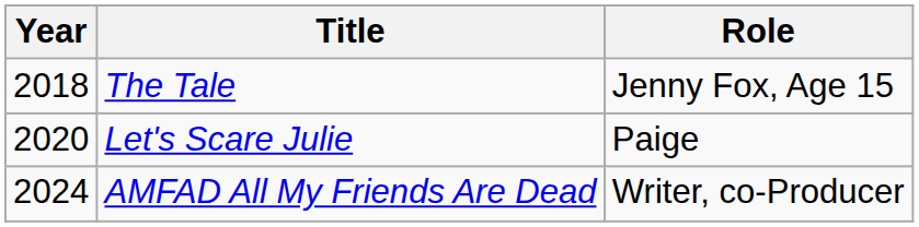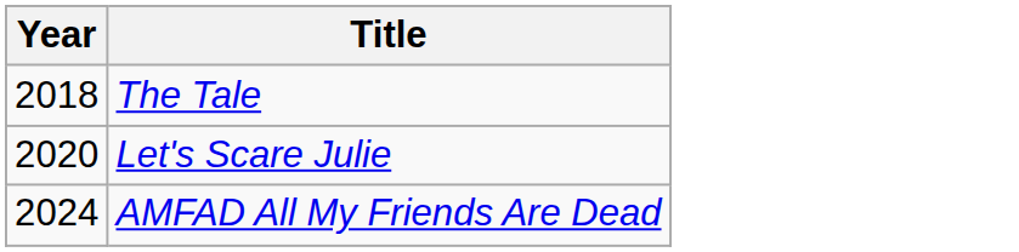- column: Role | Jenny Fox, Age 15 | Paige | Writer, co-Producer
